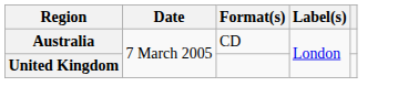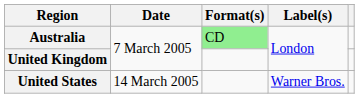Australia | Format(s): no background -> lightgreen background
+ row: United States | 14 March 2005 | Warner Bros.
